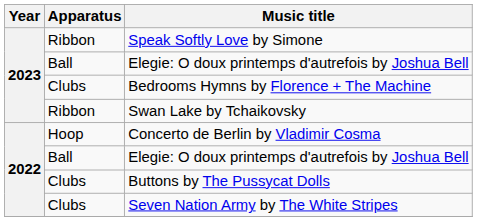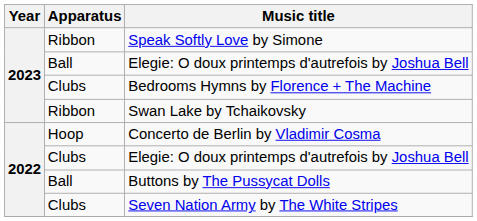2022 / Elegie: O doux printemps d'autrefois by Joshua Bell | Apparatus: Ball -> Clubs
Buttons by The Pussycat Dolls | Apparatus: Clubs -> Ball
